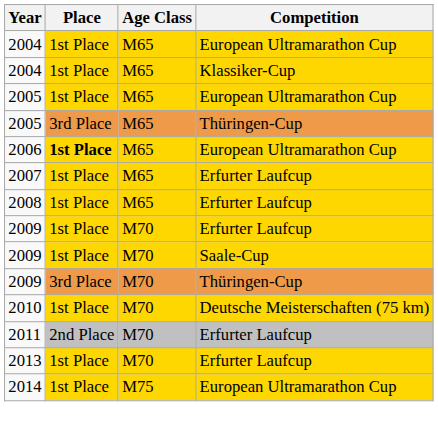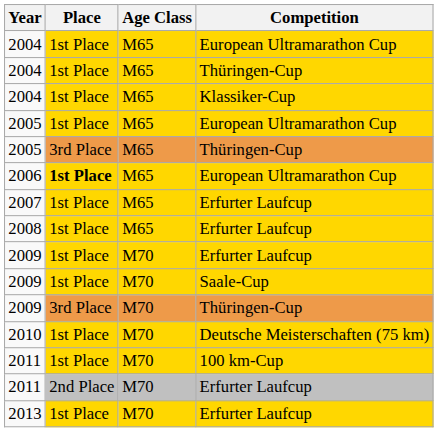+ row: 2004 | 1st Place | M65 | Thüringen-Cup
+ row: 2011 | 1st Place | M70 | 100 km-Cup
- row: 2014 | 1st Place | M75 | European Ultramarathon Cup
